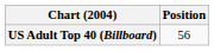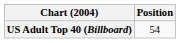US Adult Top 40 (Billboard) | Position: 56 -> 54
